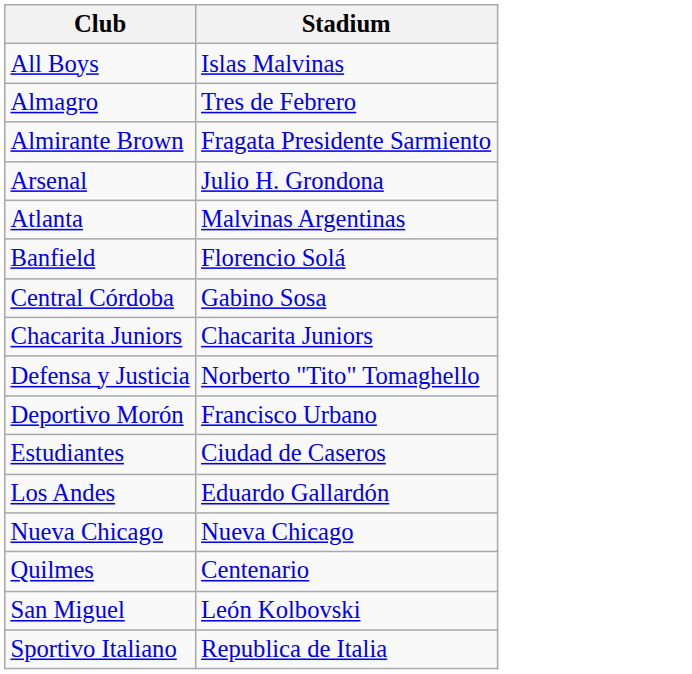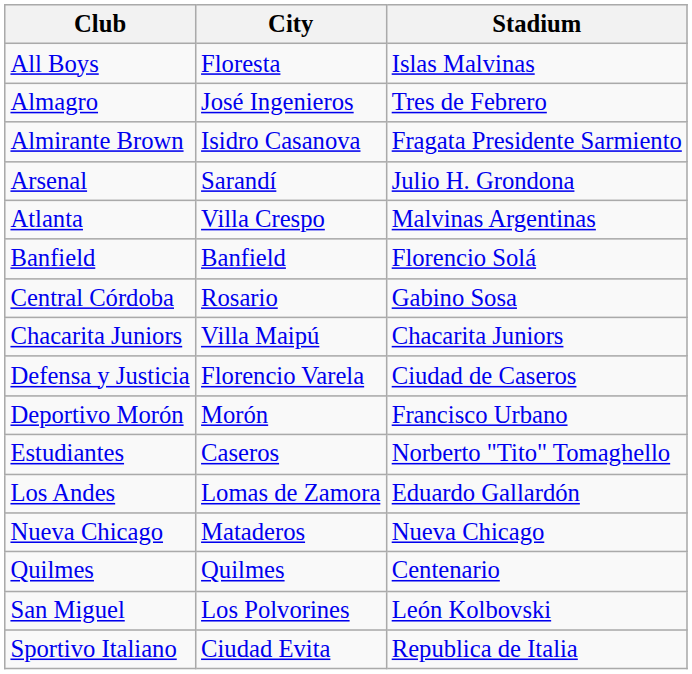+ column: City | Floresta | José Ingenieros | Isidro Casanova | Sarandí | Villa Crespo | Banfield | Rosario | Villa Maipú | Florencio Varela | Morón | Caseros | Lomas de Zamora | Mataderos | Quilmes | Los Polvorines | Ciudad Evita
Defensa y Justicia | Stadium: Norberto "Tito" Tomaghello -> Ciudad de Caseros
Estudiantes | Stadium: Ciudad de Caseros -> Norberto "Tito" Tomaghello
